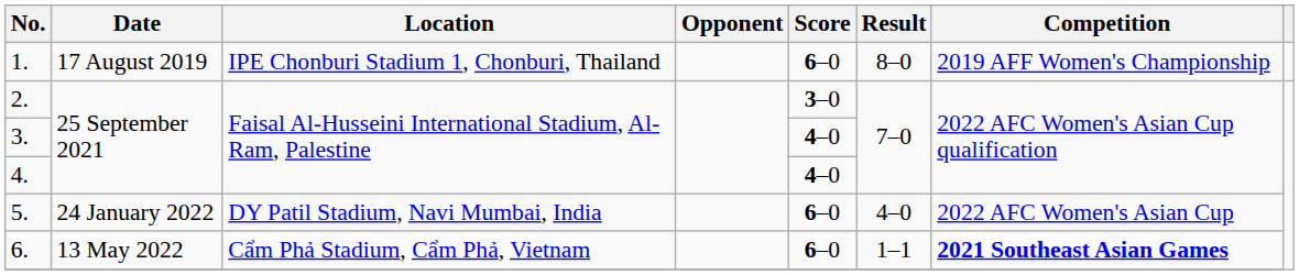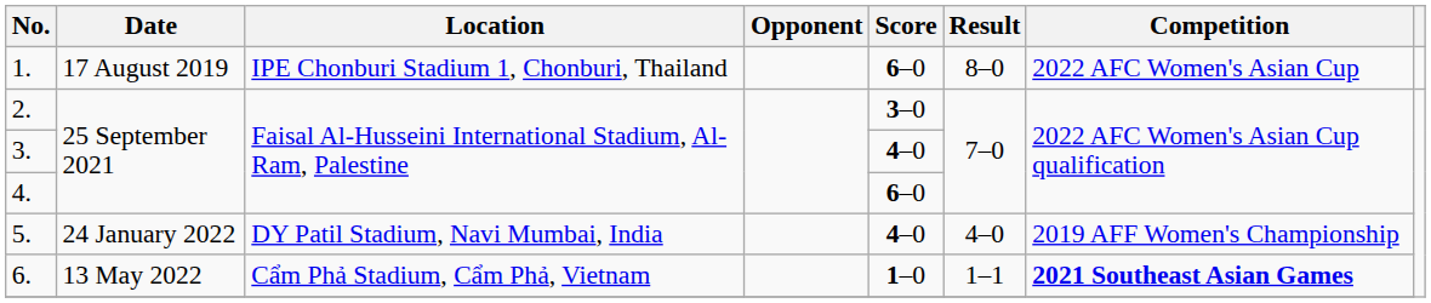1. | Competition: 2019 AFF Women's Championship -> 2022 AFC Women's Asian Cup
4. | Score: 4–0 -> 6–0
5. | Score: 6–0 -> 4–0
5. | Competition: 2022 AFC Women's Asian Cup -> 2019 AFF Women's Championship
6. | Score: 6–0 -> 1–0
